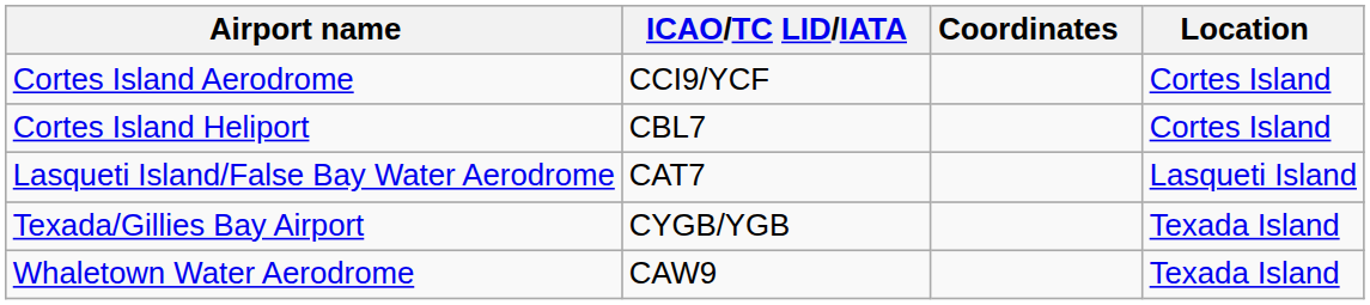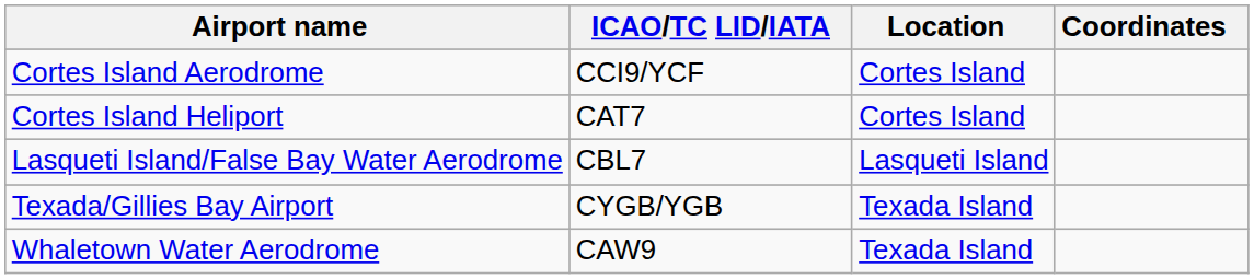columns swapped: Location <-> Coordinates
Cortes Island Heliport | ICAO/TC LID/IATA: CBL7 -> CAT7
Lasqueti Island/False Bay Water Aerodrome | ICAO/TC LID/IATA: CAT7 -> CBL7
